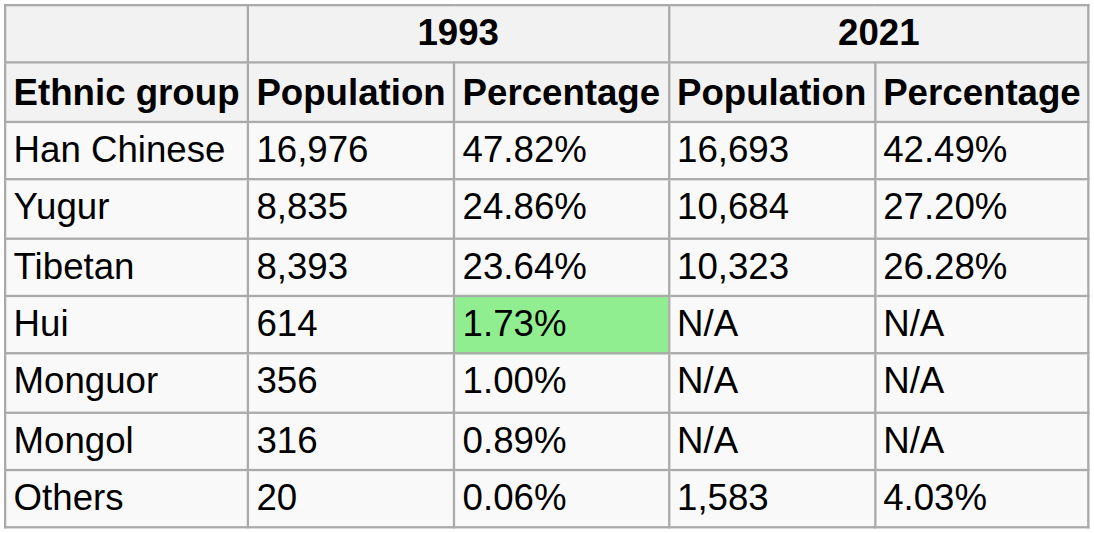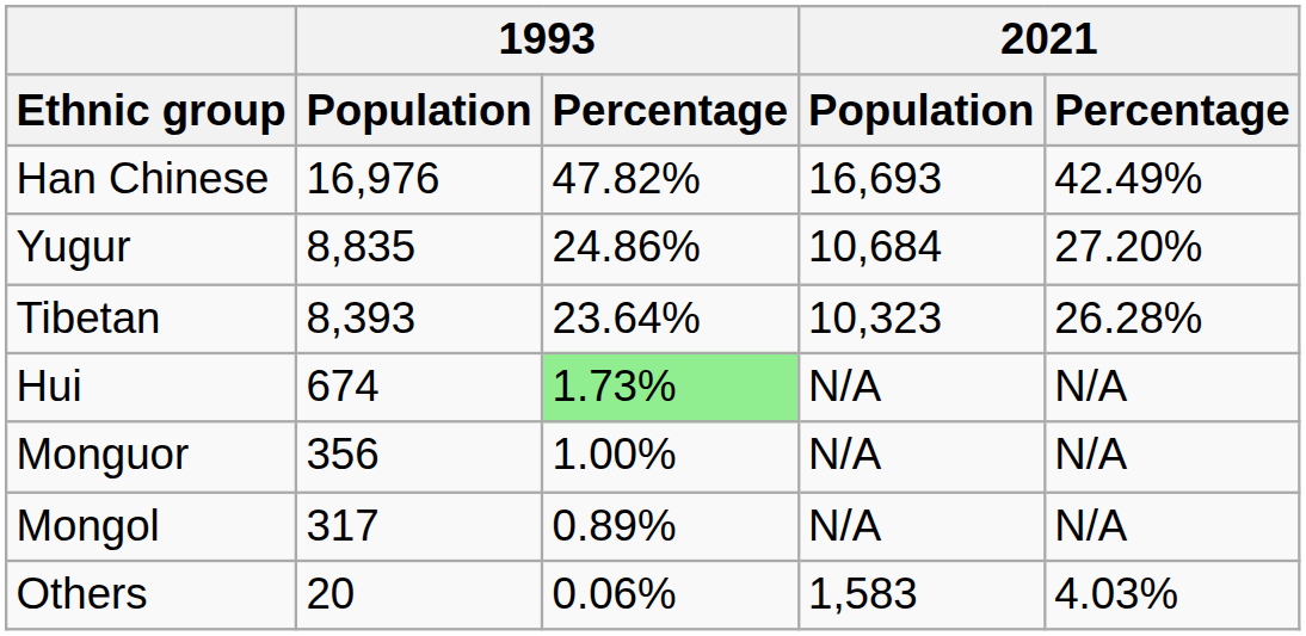Hui | 1993 / Population: 614 -> 674
Mongol | 1993 / Population: 316 -> 317
